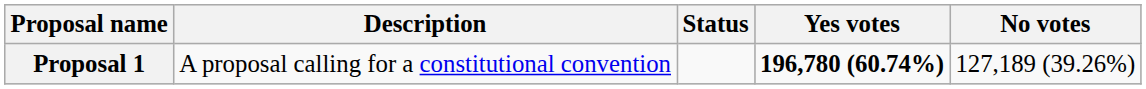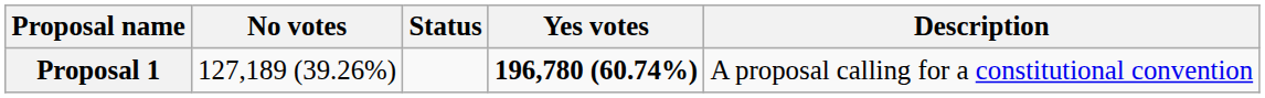columns swapped: Description <-> No votes
